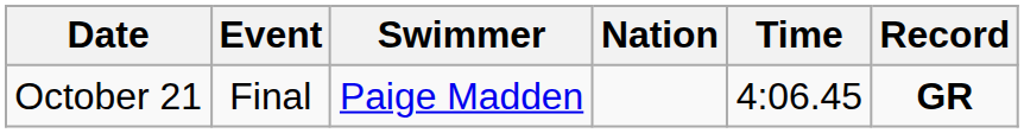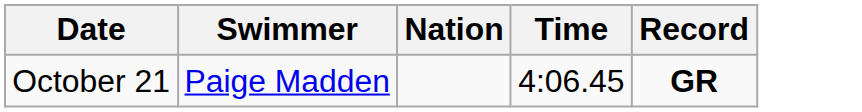- column: Event | Final
